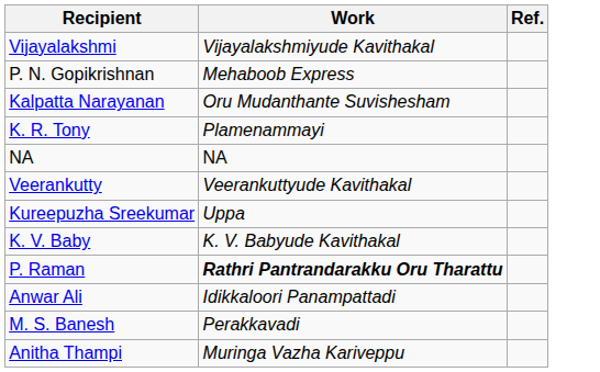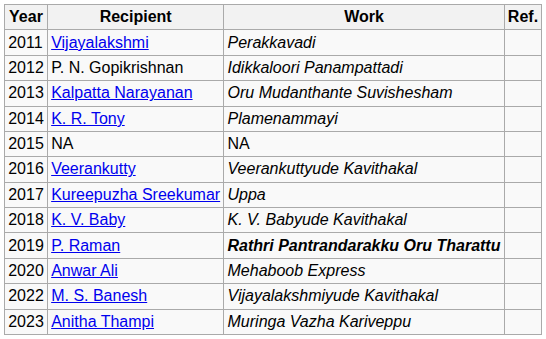+ column: Year | 2011 | 2012 | 2013 | 2014 | 2015 | 2016 | 2017 | 2018 | 2019 | 2020 | 2022 | 2023
Vijayalakshmi | Work: Vijayalakshmiyude Kavithakal -> Perakkavadi
P. N. Gopikrishnan | Work: Mehaboob Express -> Idikkaloori Panampattadi
Anwar Ali | Work: Idikkaloori Panampattadi -> Mehaboob Express
M. S. Banesh | Work: Perakkavadi -> Vijayalakshmiyude Kavithakal
